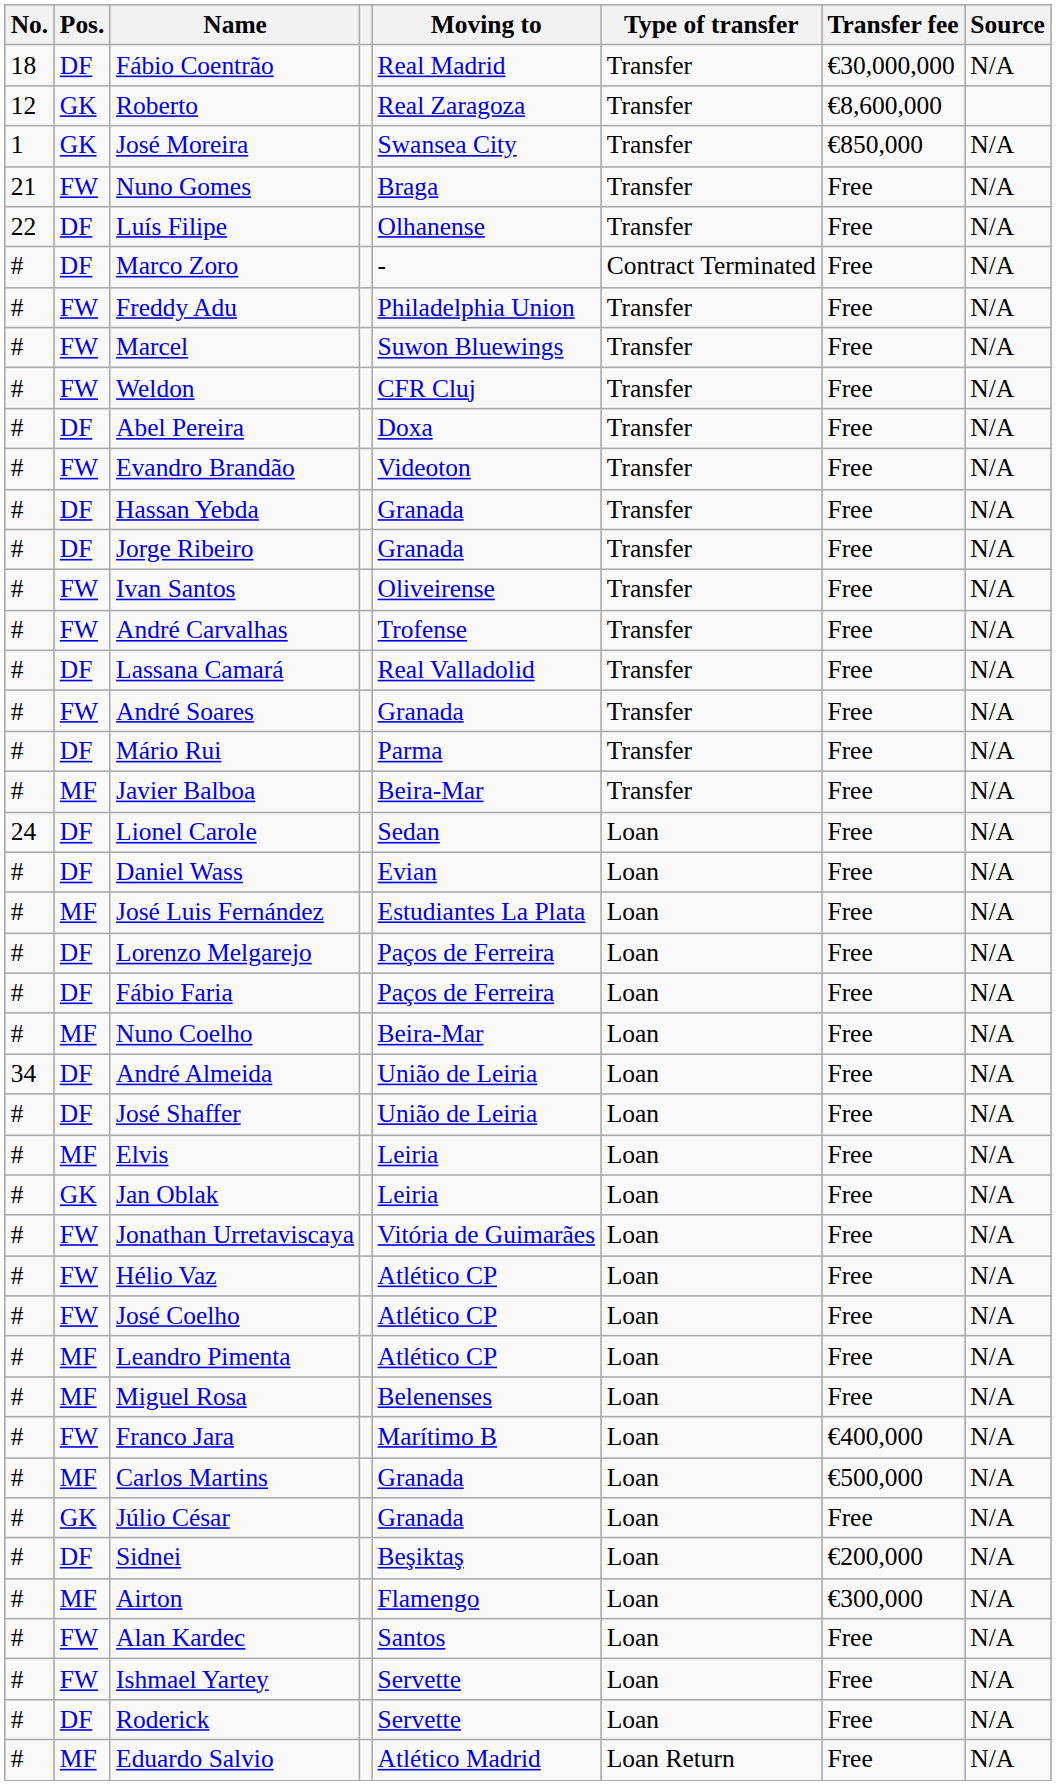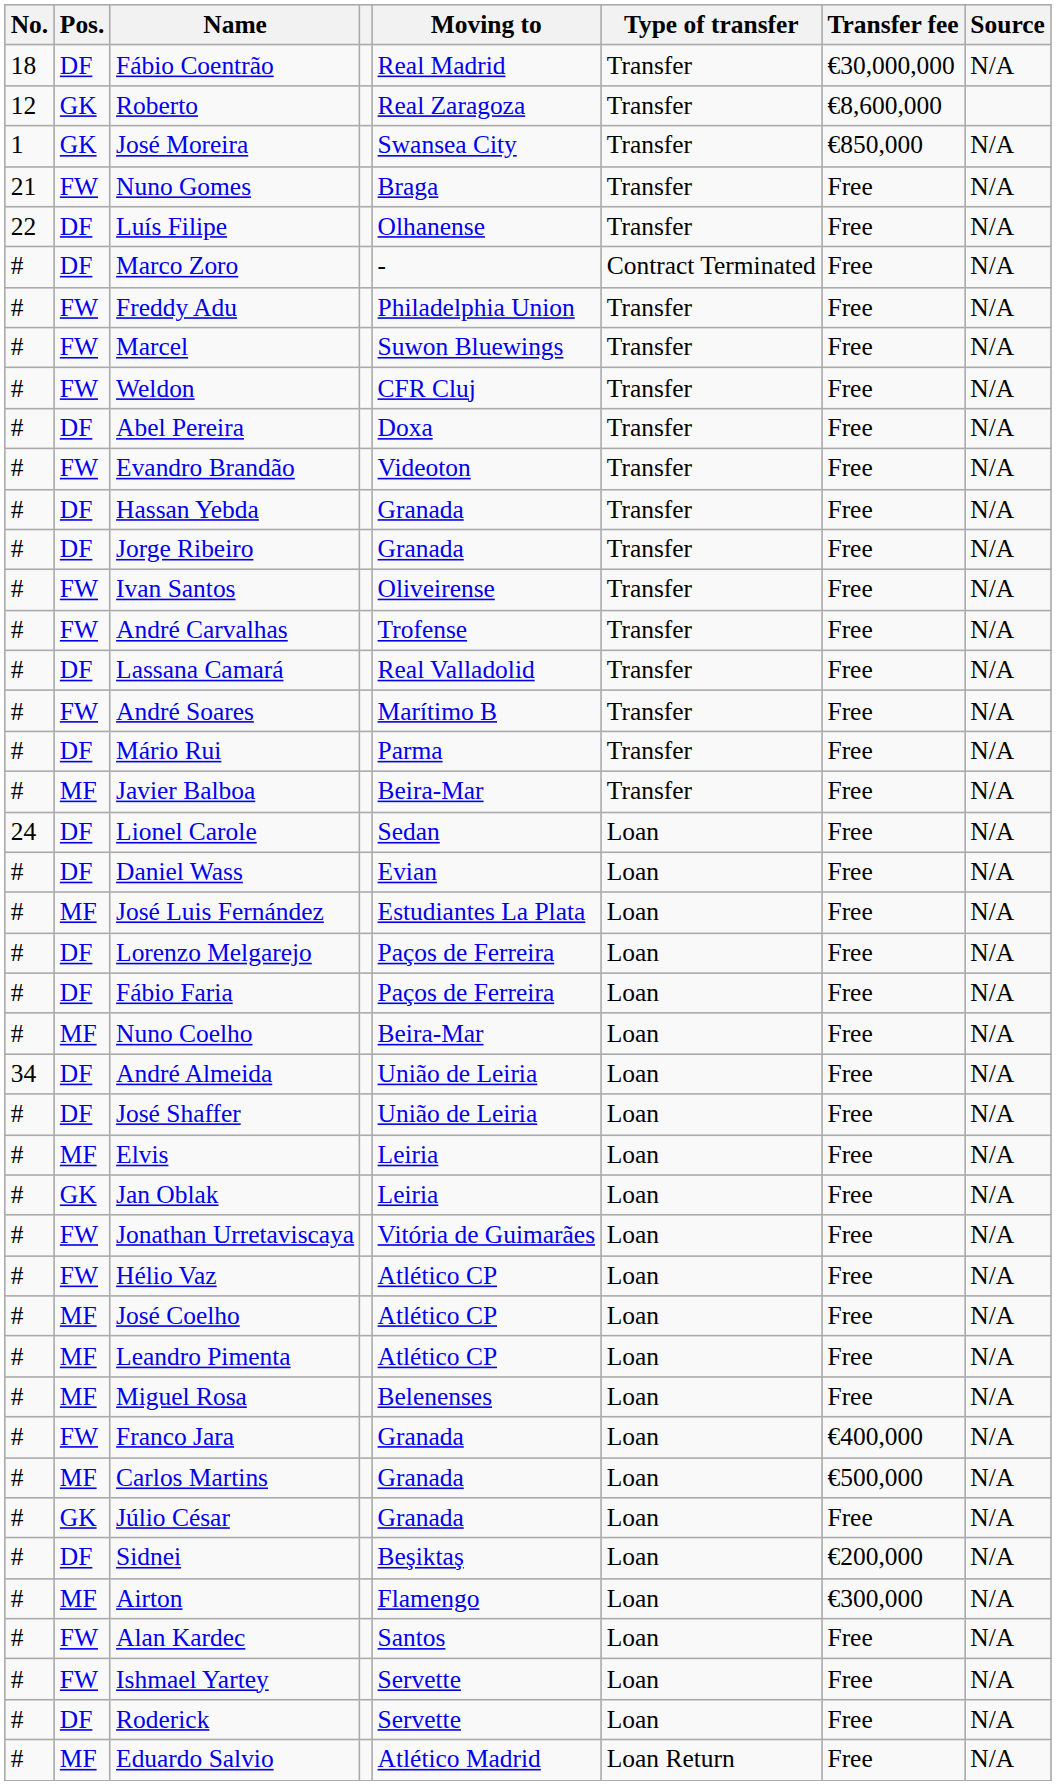André Soares | Moving to: Granada -> Marítimo B
José Coelho | Pos.: FW -> MF
Franco Jara | Moving to: Marítimo B -> Granada
